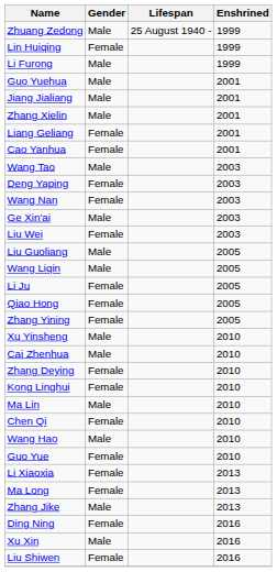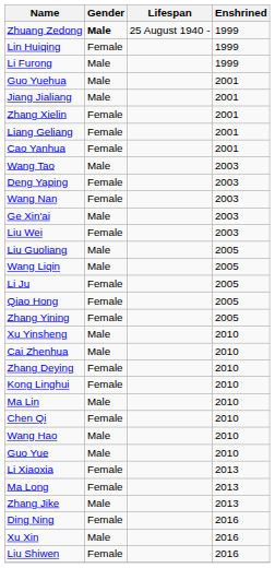Zhuang Zedong | Gender: normal -> bold
Zhang Xielin | Gender: Male -> Female
Guo Yue | Gender: Female -> Male
